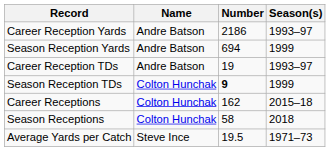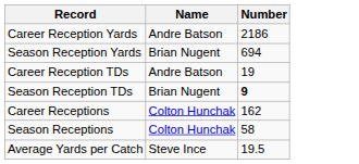- column: Season(s) | 1993–97 | 1999 | 1993–97 | 1999 | 2015–18 | 2018 | 1971–73
Season Reception Yards | Name: Andre Batson -> Brian Nugent
Season Reception TDs | Name: Colton Hunchak -> Brian Nugent
